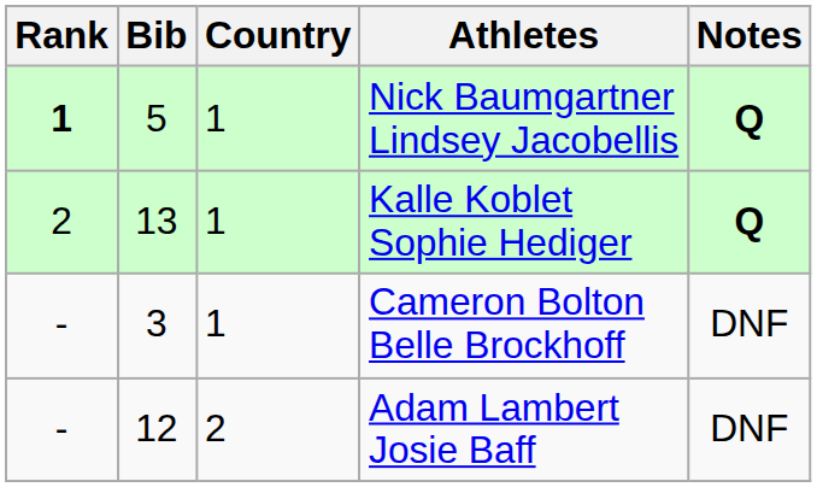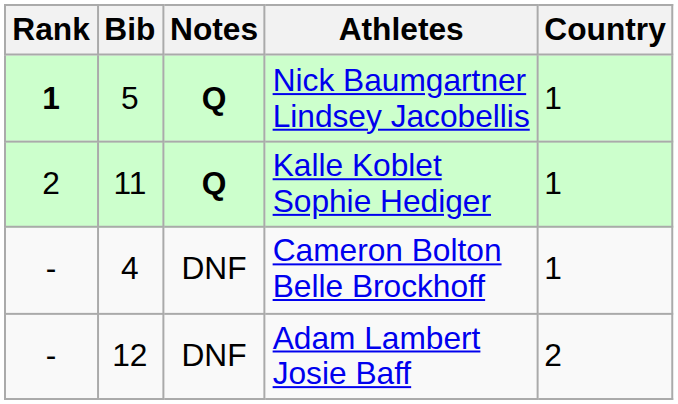columns swapped: Country <-> Notes
Kalle Koblet Sophie Hediger | Bib: 13 -> 11
Cameron Bolton Belle Brockhoff | Bib: 3 -> 4
